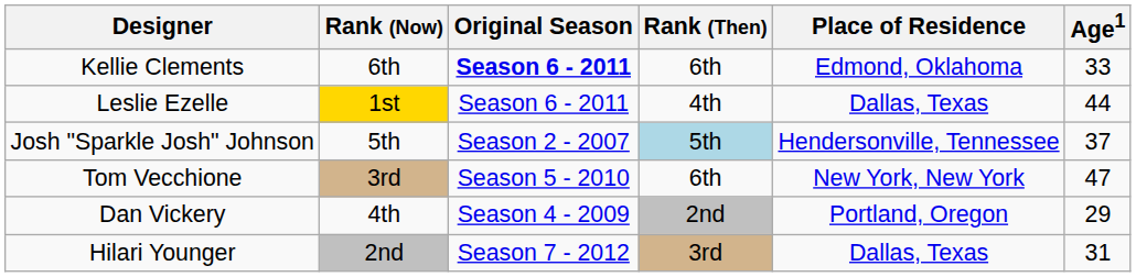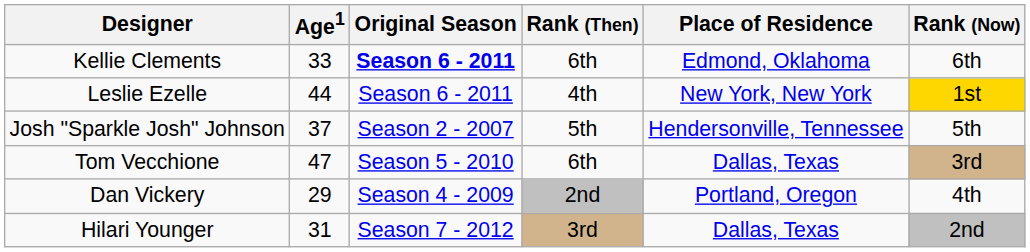columns swapped: Age1 <-> Rank (Now)
Leslie Ezelle | Place of Residence: Dallas, Texas -> New York, New York
Josh "Sparkle Josh" Johnson | Rank (Then): lightblue background -> no background
Tom Vecchione | Place of Residence: New York, New York -> Dallas, Texas
